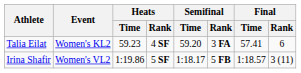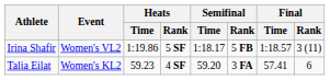rows swapped: Talia Eilat <-> Irina Shafir
